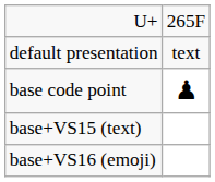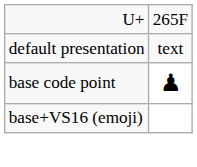- row: base+VS15 (text)
